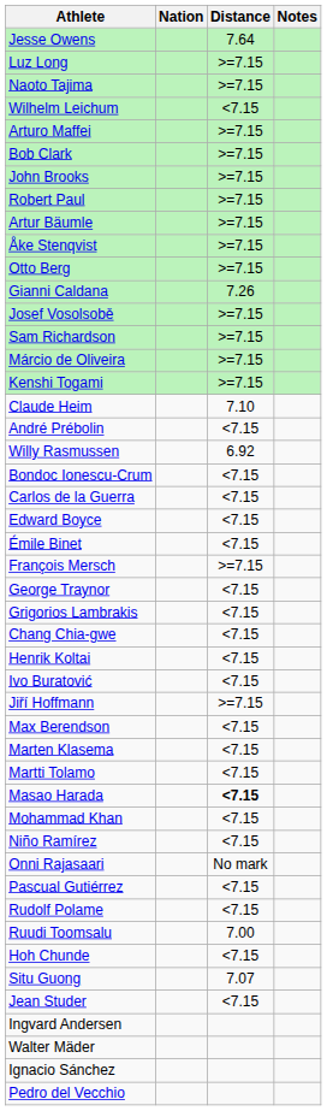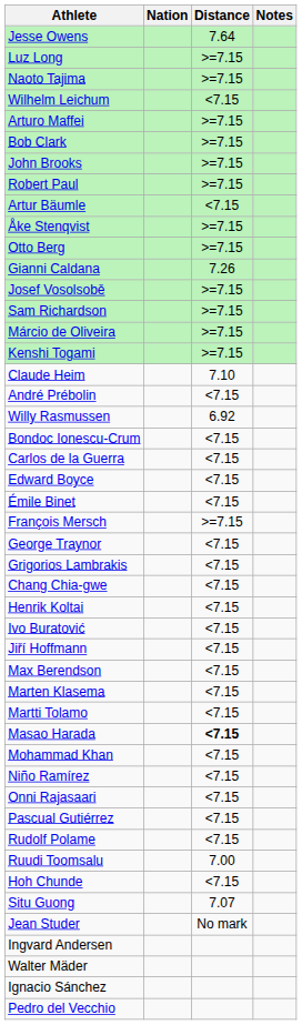Artur Bäumle | Distance: >=7.15 -> <7.15
Jiří Hoffmann | Distance: >=7.15 -> <7.15
Onni Rajasaari | Distance: No mark -> <7.15
Jean Studer | Distance: <7.15 -> No mark
